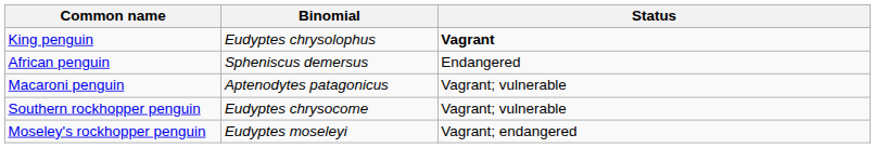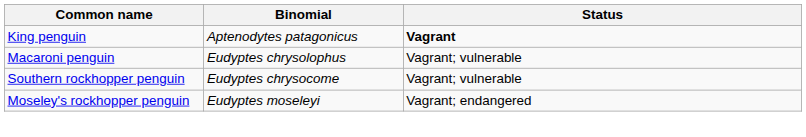King penguin | Binomial: Eudyptes chrysolophus -> Aptenodytes patagonicus
- row: African penguin | Spheniscus demersus | Endangered
Macaroni penguin | Binomial: Aptenodytes patagonicus -> Eudyptes chrysolophus
